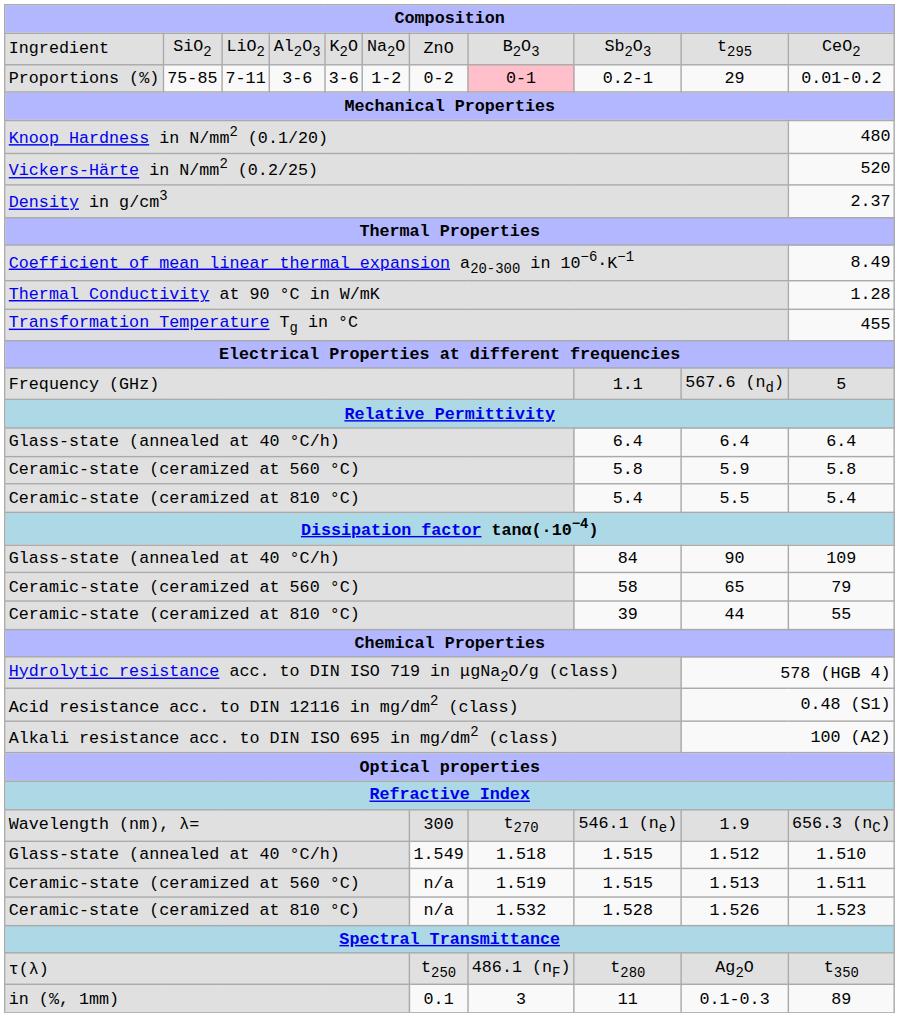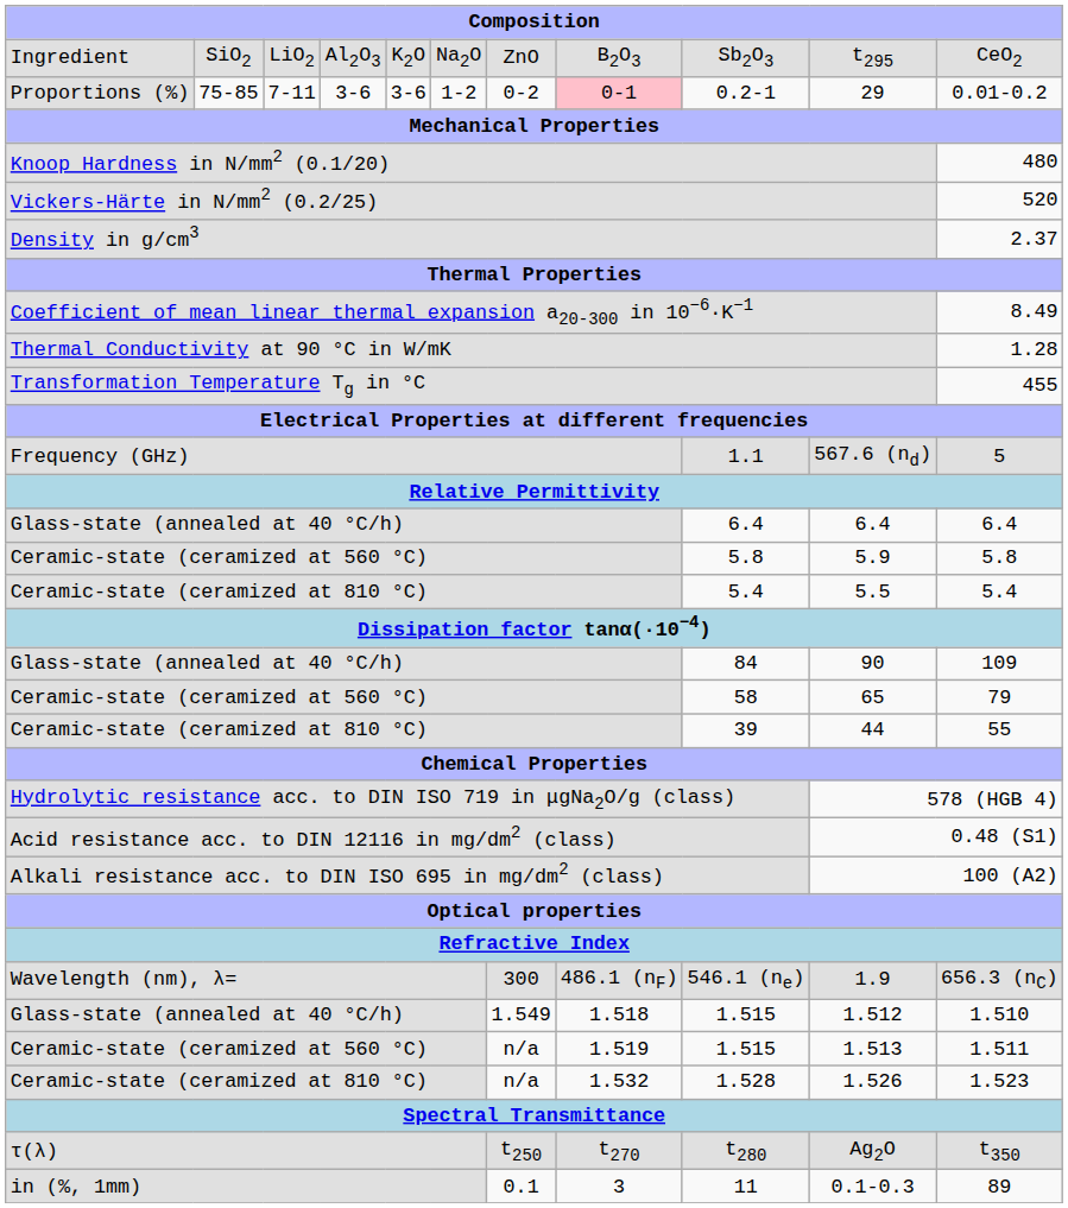Wavelength (nm), λ= | column 8: t270 -> 486.1 (nF)
τ(λ) | column 8: 486.1 (nF) -> t270
